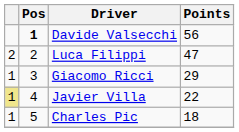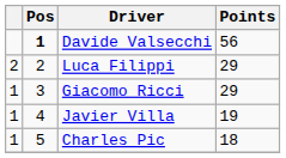Luca Filippi | Points: 47 -> 29
Javier Villa | column 1: khaki background -> no background
Javier Villa | Points: 22 -> 19
